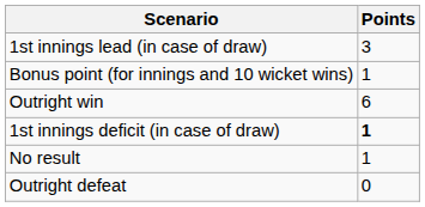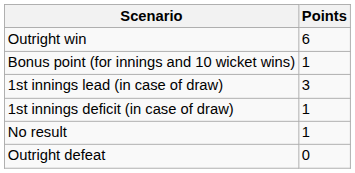rows swapped: Outright win <-> 1st innings lead (in case of draw)
1st innings deficit (in case of draw) | Points: bold -> normal
